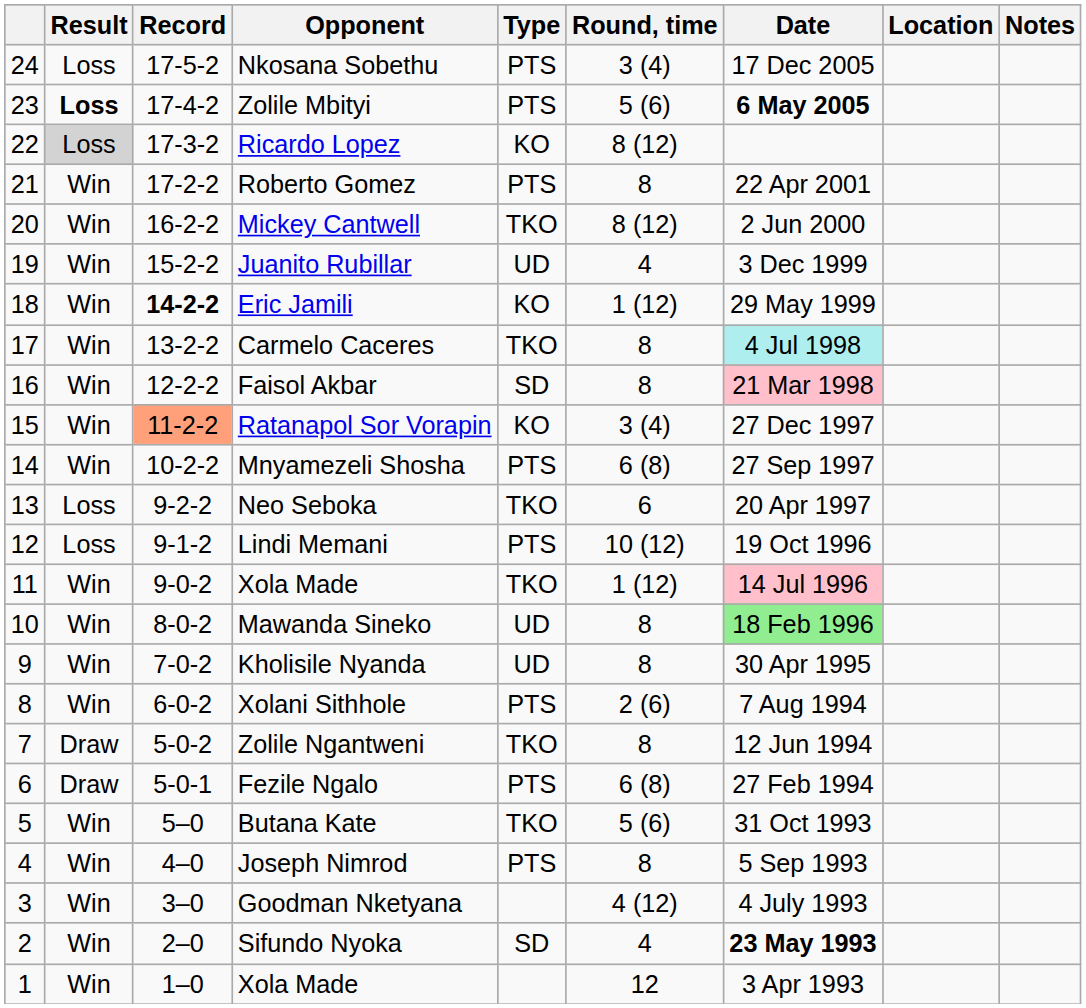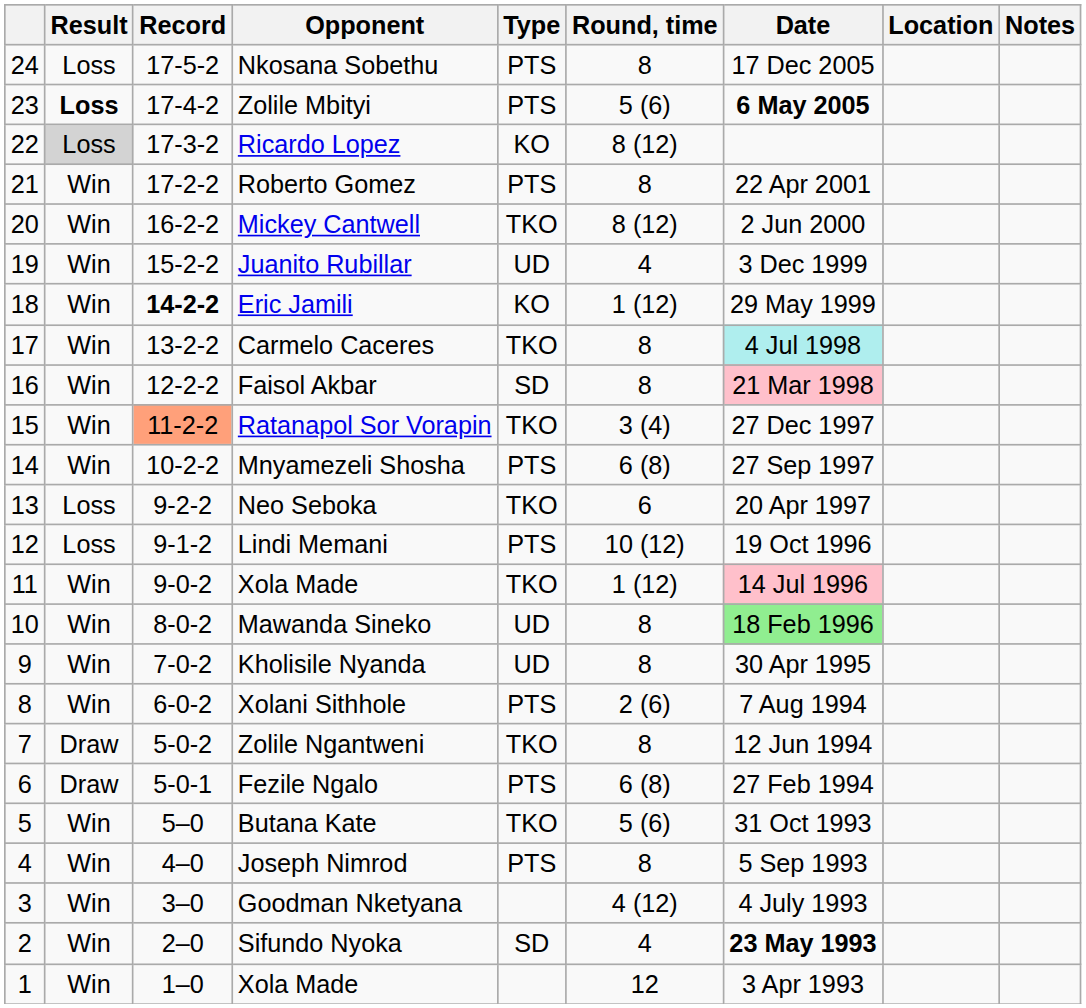Nkosana Sobethu | Round, time: 3 (4) -> 8
Ratanapol Sor Vorapin | Type: KO -> TKO
